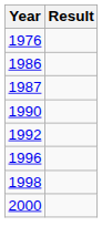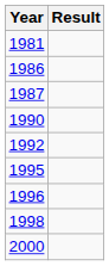- row: 1976
+ row: 1981
+ row: 1995
